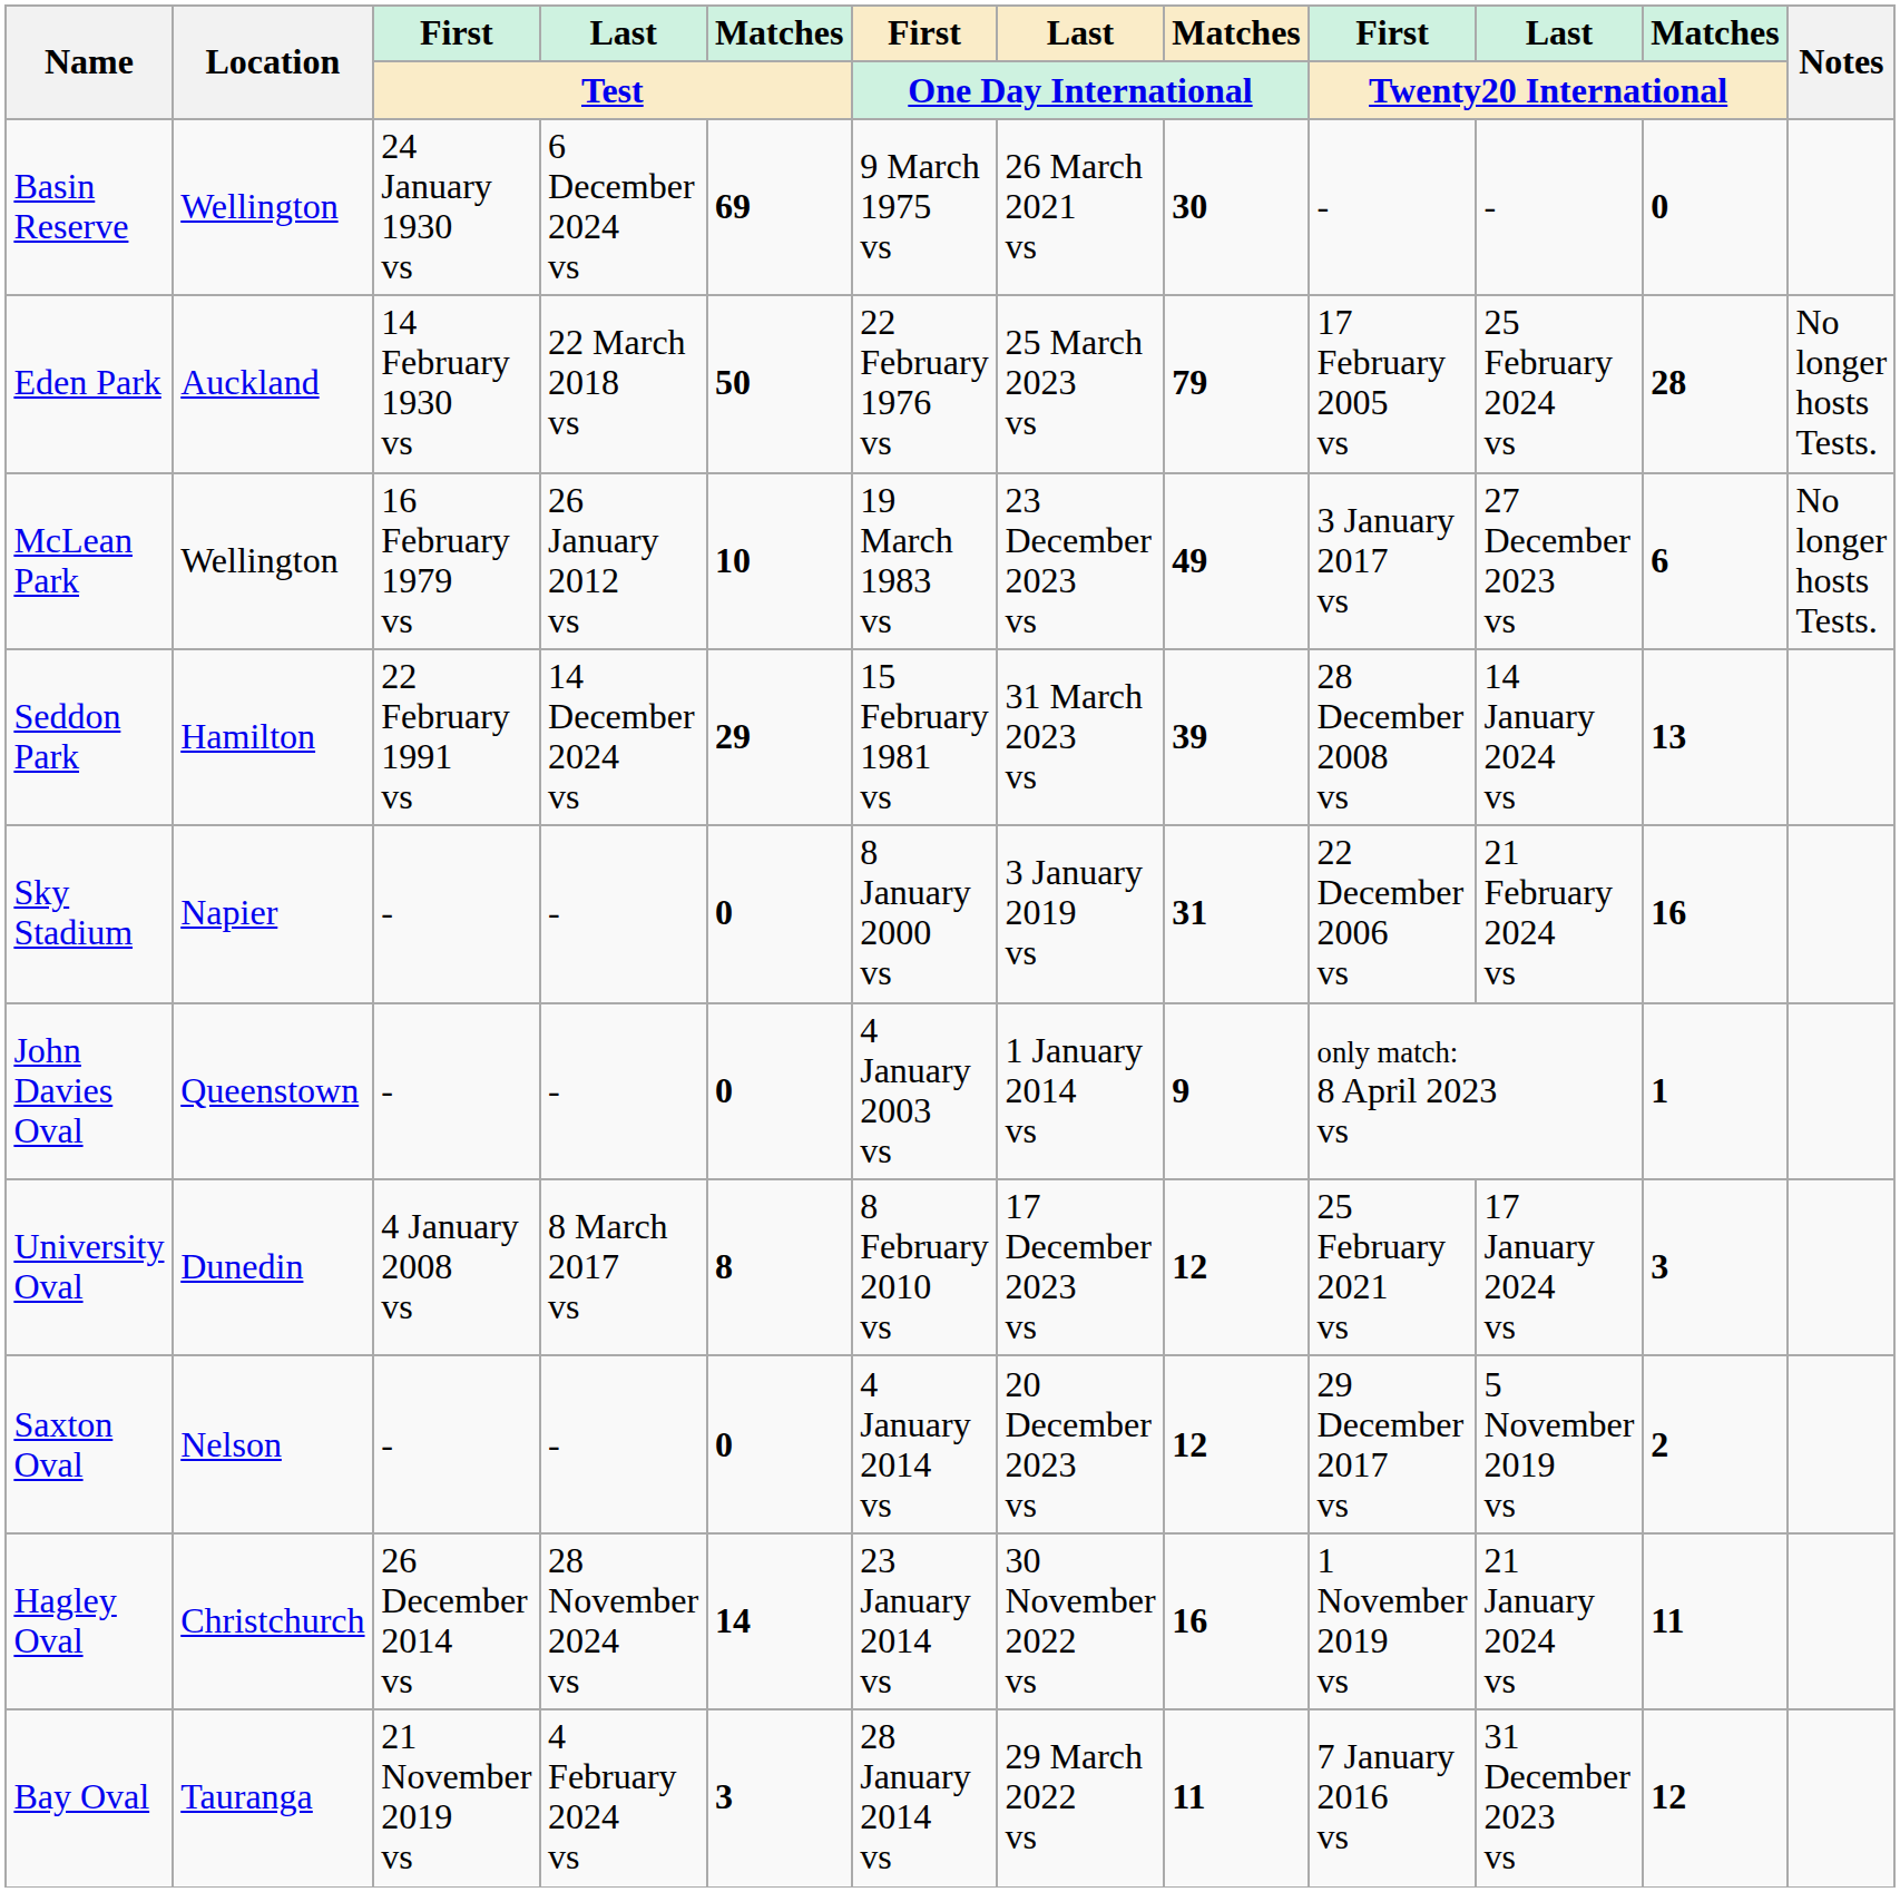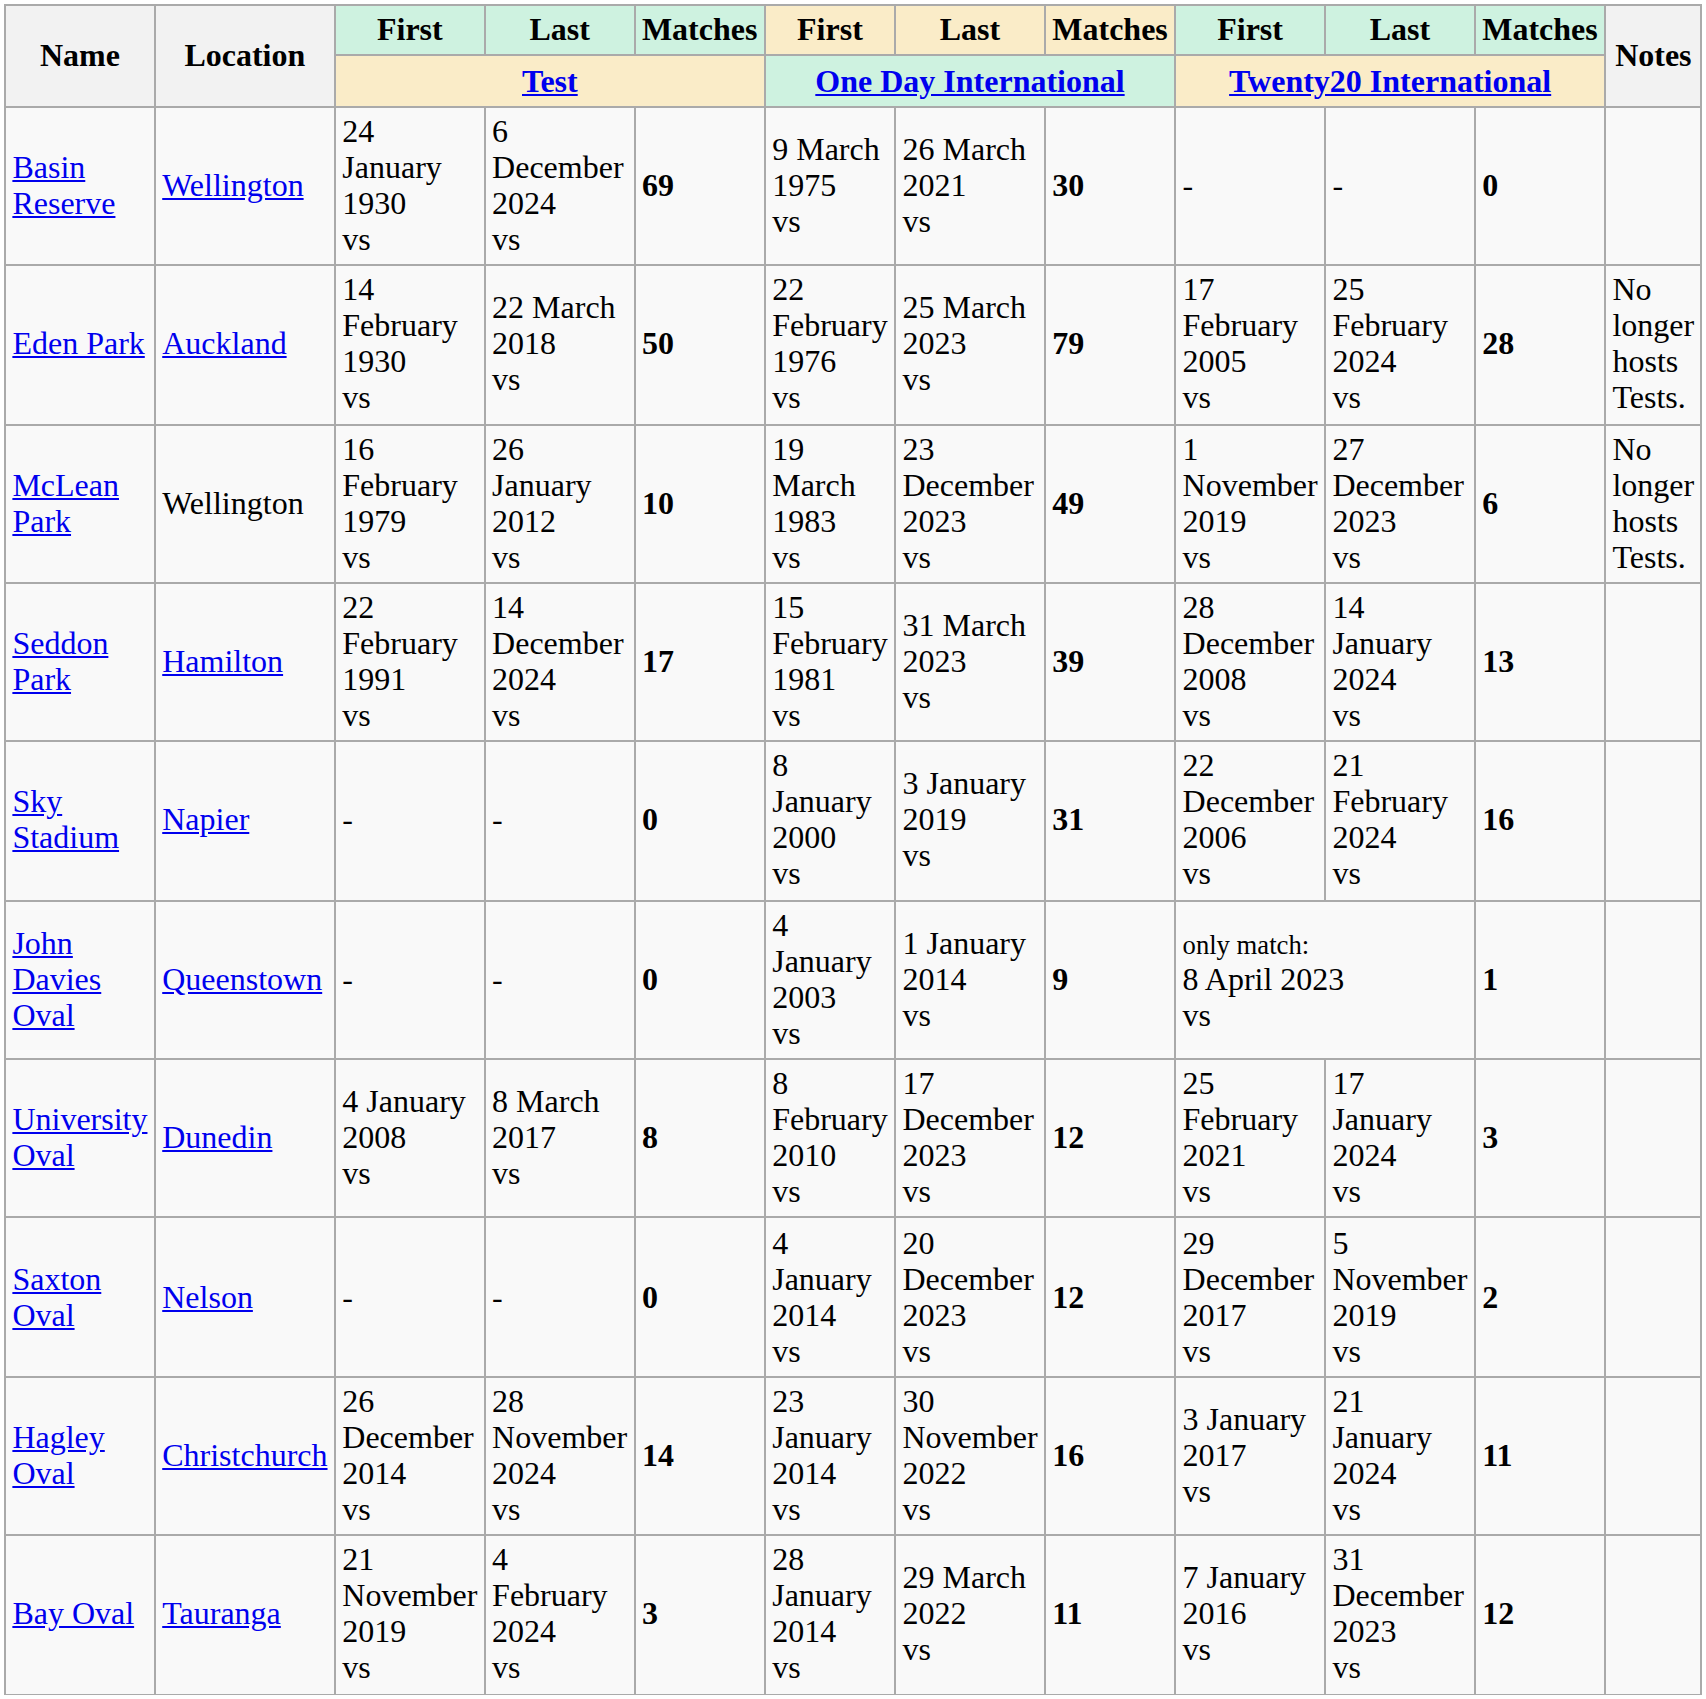McLean Park | First / Twenty20 International: 3 January 2017 vs -> 1 November 2019 vs
Seddon Park | Matches / Test: 29 -> 17
Hagley Oval | First / Twenty20 International: 1 November 2019 vs -> 3 January 2017 vs
